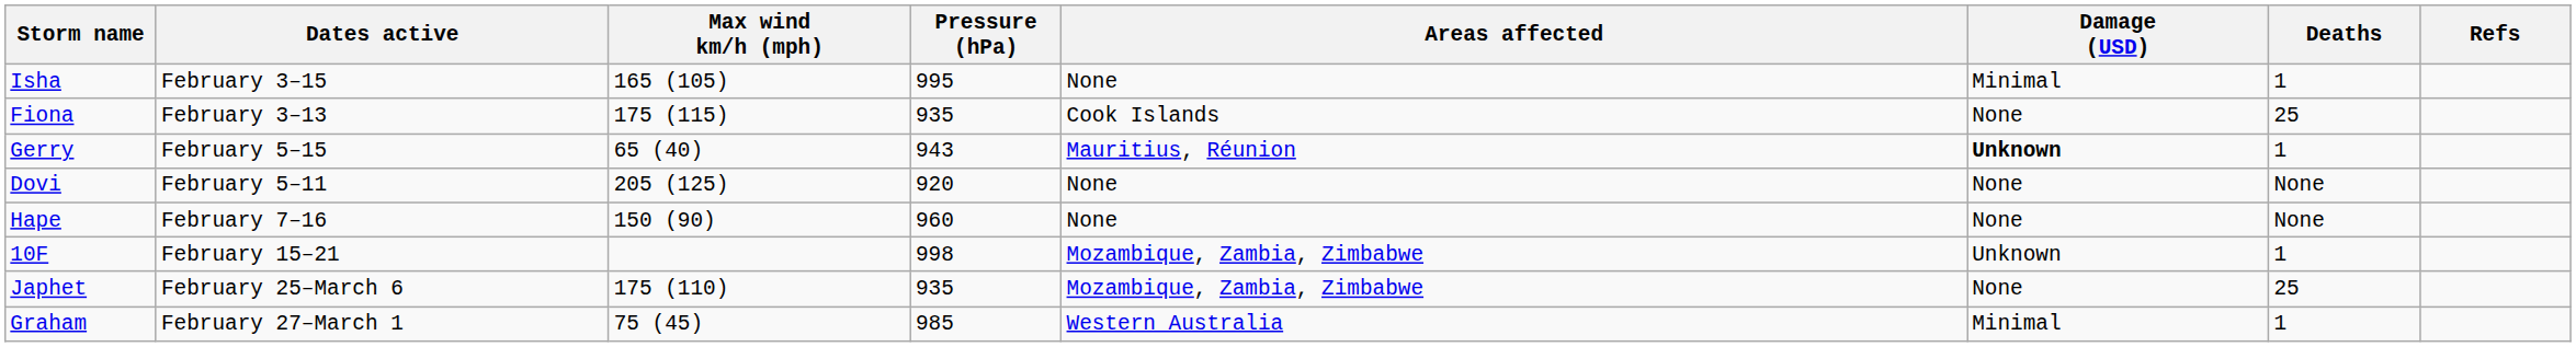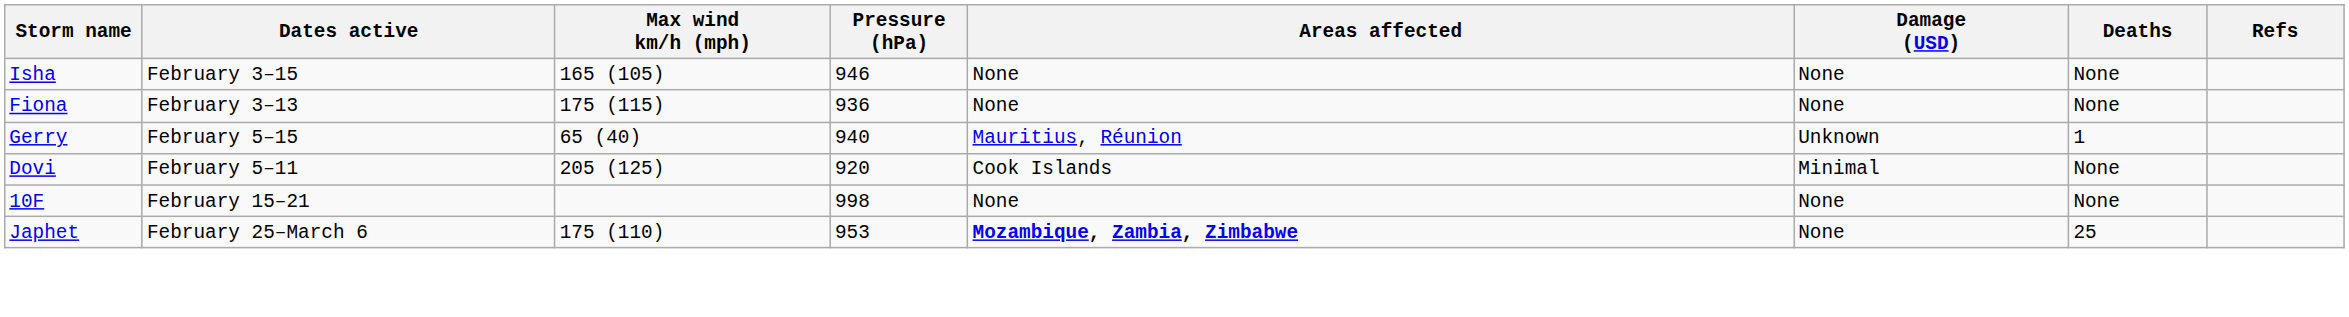Isha | Pressure (hPa): 995 -> 946
Isha | Damage (USD): Minimal -> None
Isha | Deaths: 1 -> None
Fiona | Pressure (hPa): 935 -> 936
Fiona | Areas affected: Cook Islands -> None
Fiona | Deaths: 25 -> None
Gerry | Pressure (hPa): 943 -> 940
Gerry | Damage (USD): bold -> normal
Dovi | Areas affected: None -> Cook Islands
Dovi | Damage (USD): None -> Minimal
- row: Hape | February 7–16 | 150 (90) | 960 | None | None | None
10F | Areas affected: Mozambique, Zambia, Zimbabwe -> None
10F | Damage (USD): Unknown -> None
10F | Deaths: 1 -> None
Japhet | Pressure (hPa): 935 -> 953
Japhet | Areas affected: normal -> bold
- row: Graham | February 27–March 1 | 75 (45) | 985 | Western Australia | Minimal | 1
